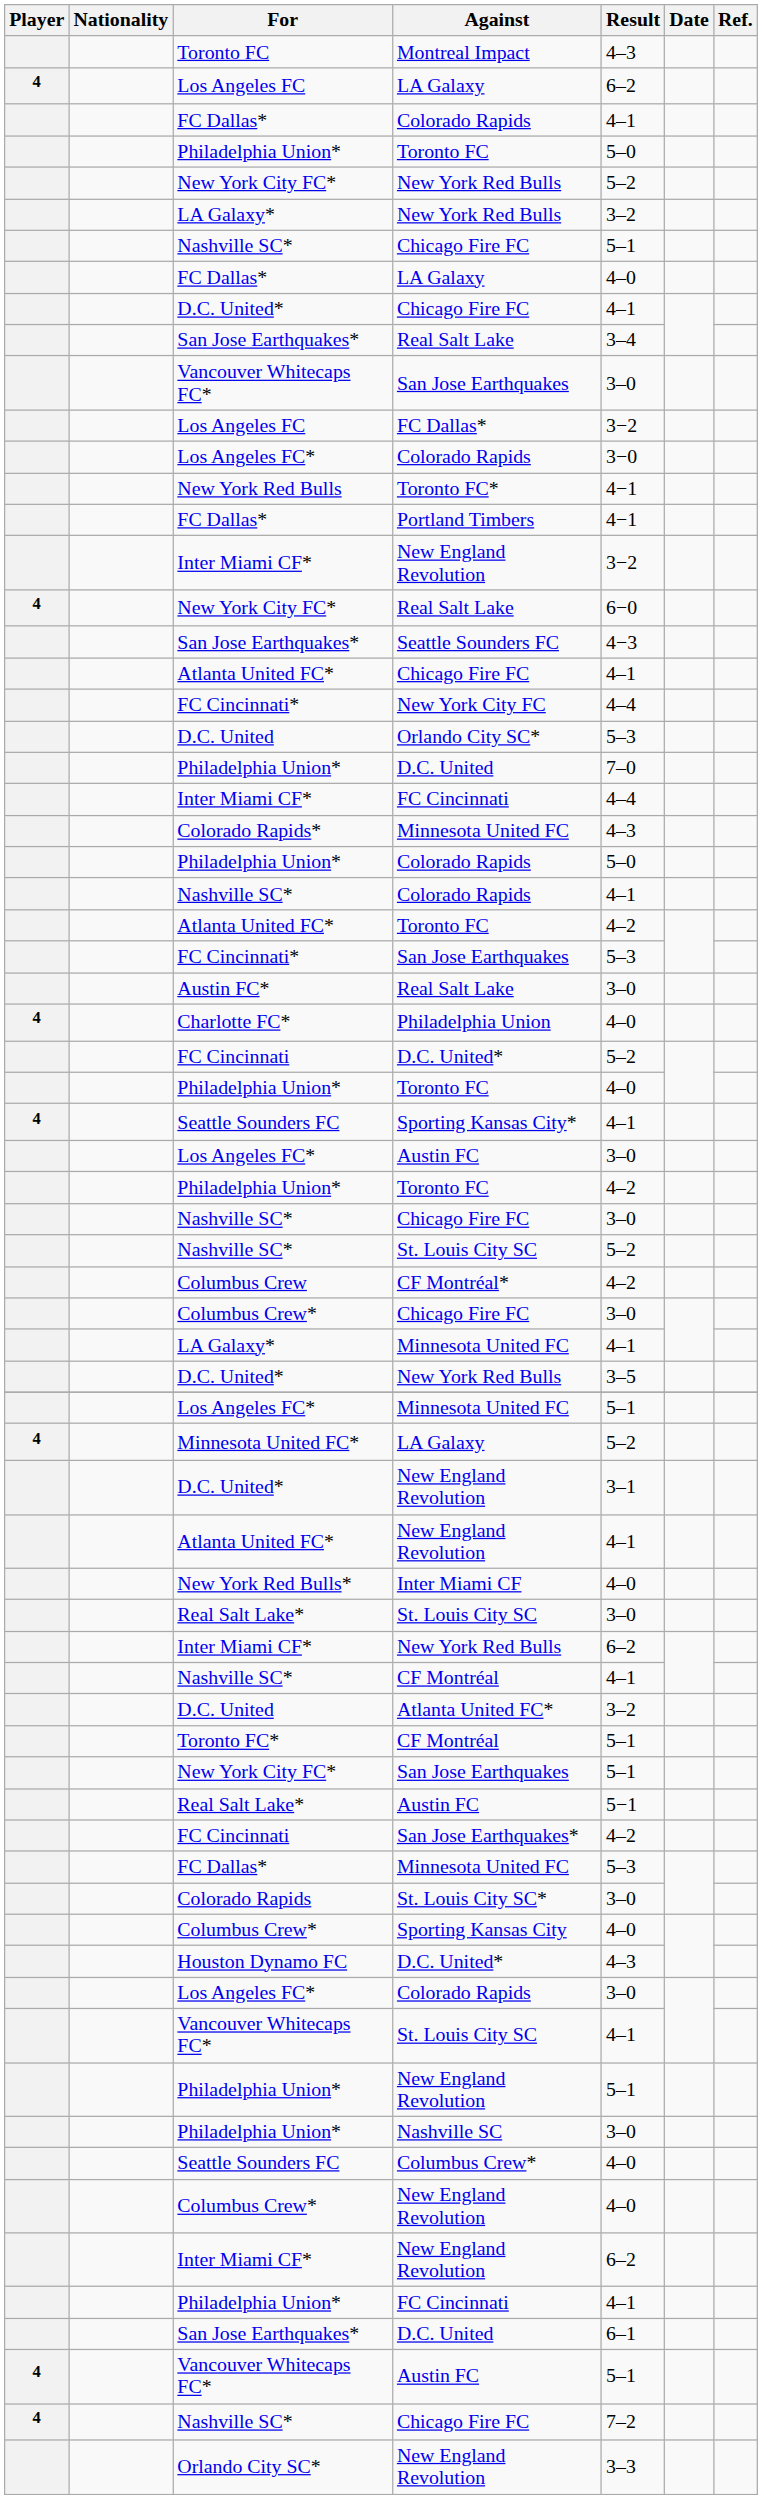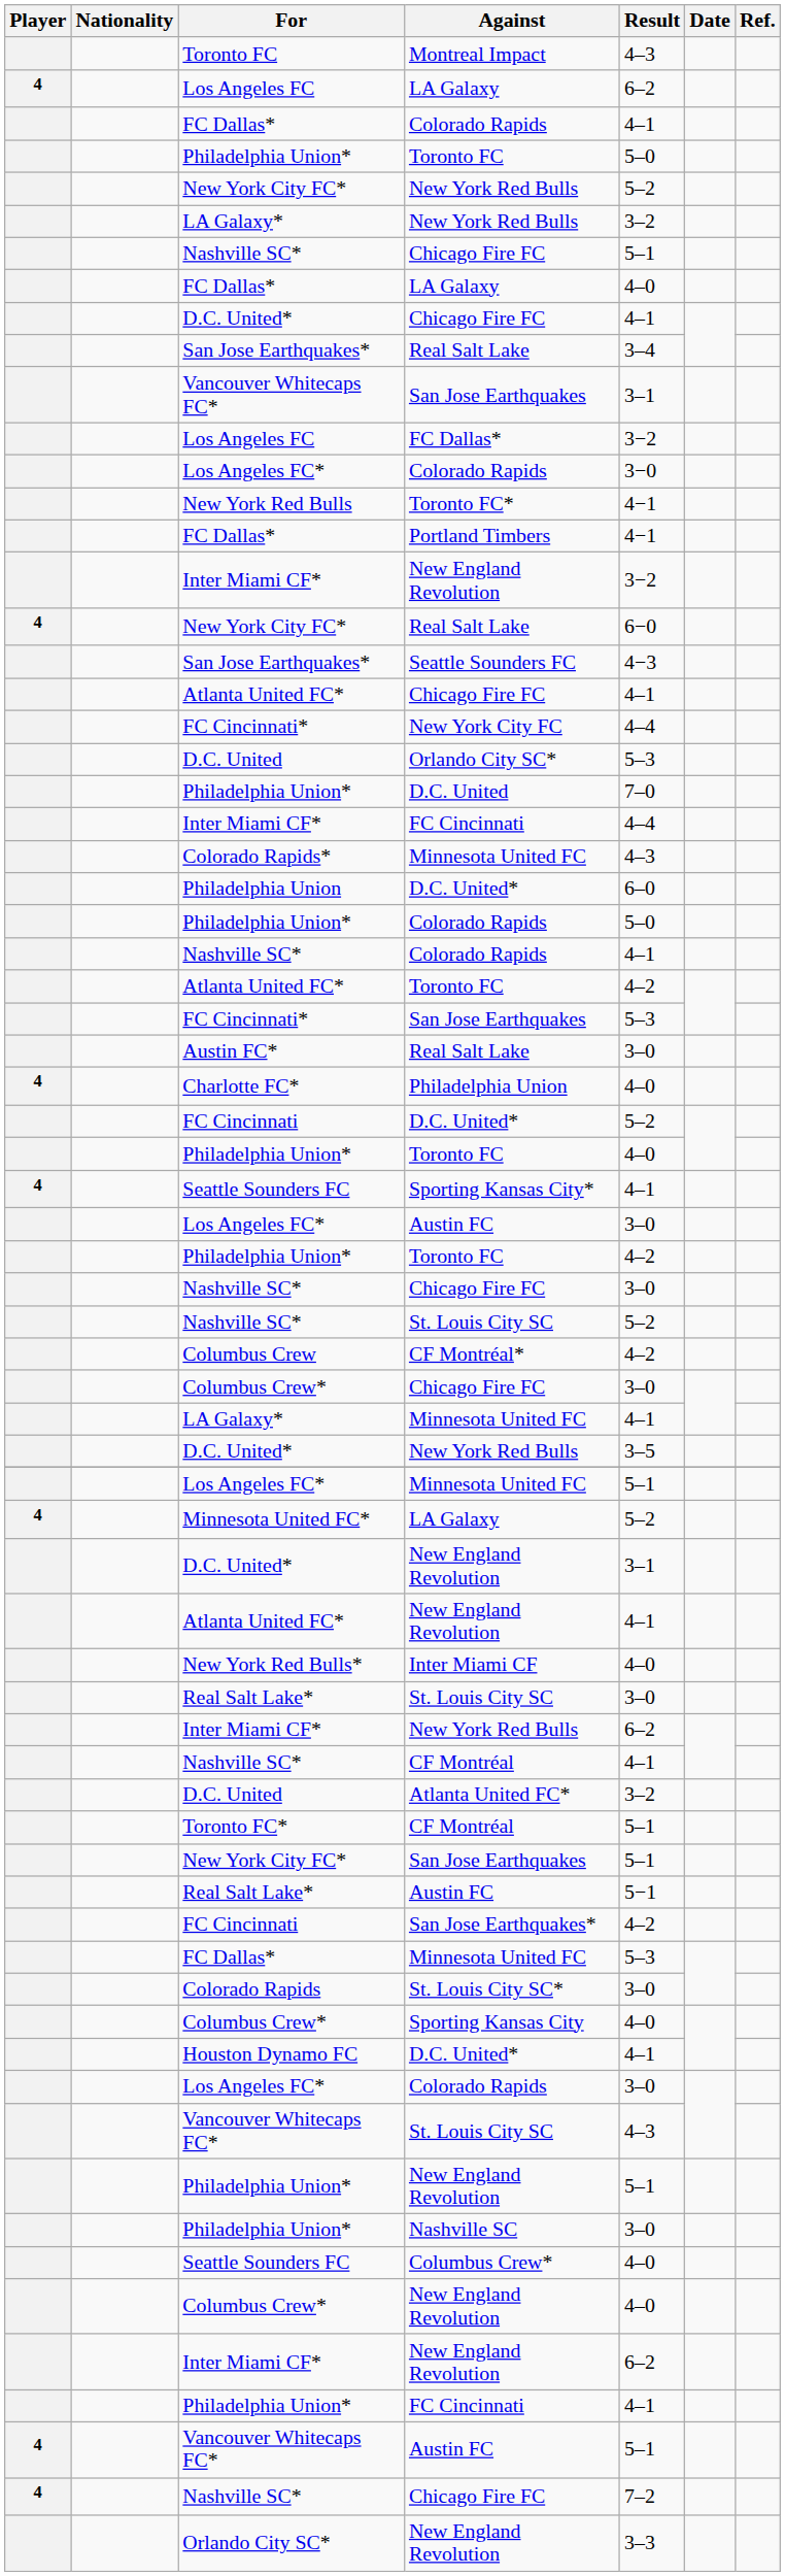Vancouver Whitecaps FC* / San Jose Earthquakes | Result: 3–0 -> 3–1
+ row: Philadelphia Union | D.C. United* | 6–0
Houston Dynamo FC / D.C. United* | Result: 4–3 -> 4–1
Vancouver Whitecaps FC* / St. Louis City SC | Result: 4–1 -> 4–3
- row: San Jose Earthquakes* | D.C. United | 6–1
